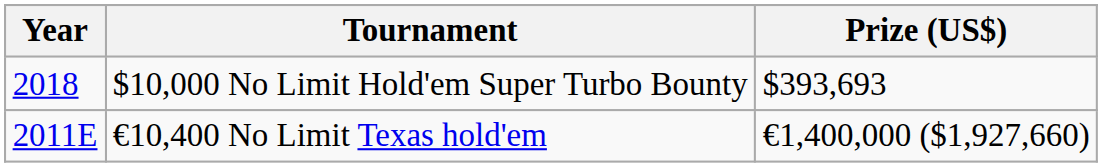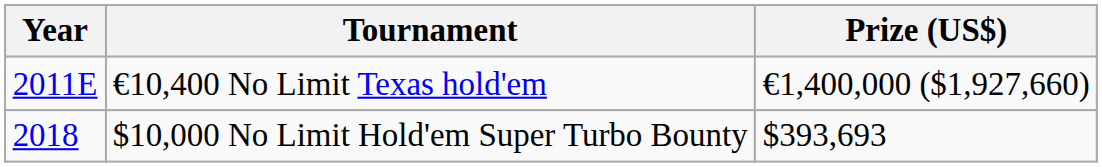rows swapped: €10,400 No Limit Texas hold'em <-> $10,000 No Limit Hold'em Super Turbo Bounty
